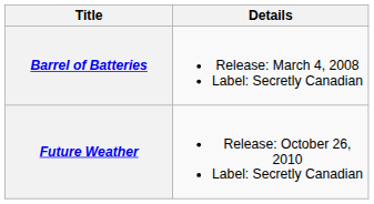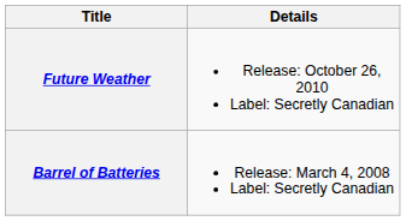rows swapped: Barrel of Batteries <-> Future Weather
